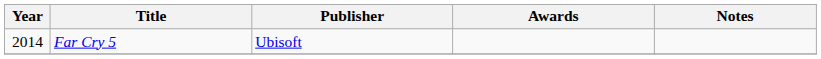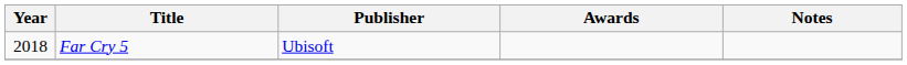Far Cry 5 | Year: 2014 -> 2018
